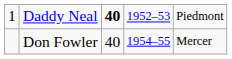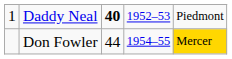Don Fowler | column 3: 40 -> 44
Don Fowler | column 5: no background -> gold background
